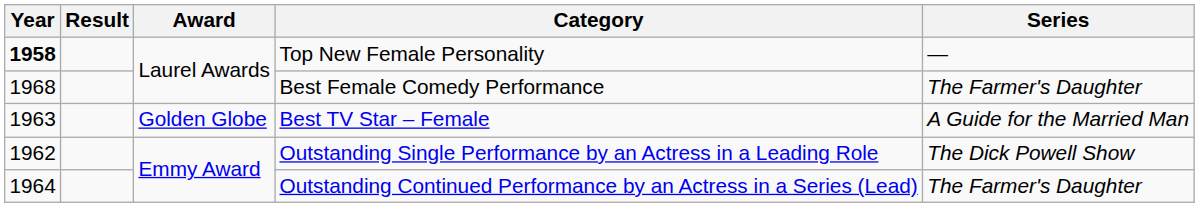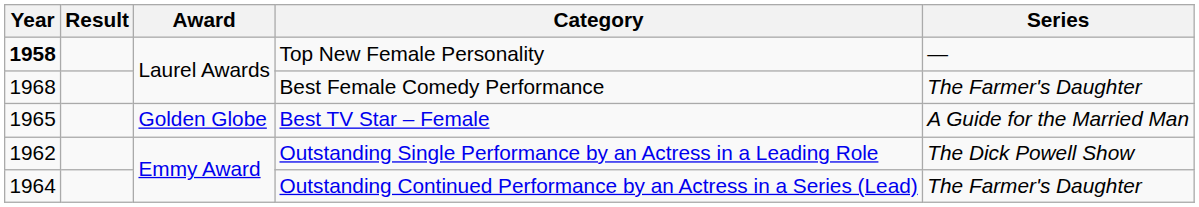Best TV Star – Female | Year: 1963 -> 1965
